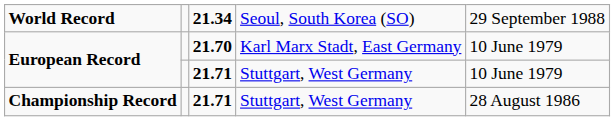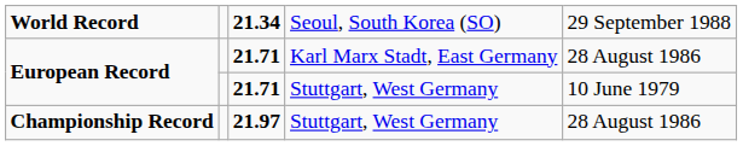European Record / Karl Marx Stadt, East Germany | column 3: 21.70 -> 21.71
European Record / Karl Marx Stadt, East Germany | column 5: 10 June 1979 -> 28 August 1986
Championship Record | column 3: 21.71 -> 21.97
